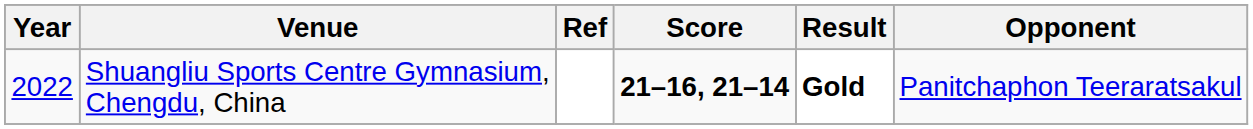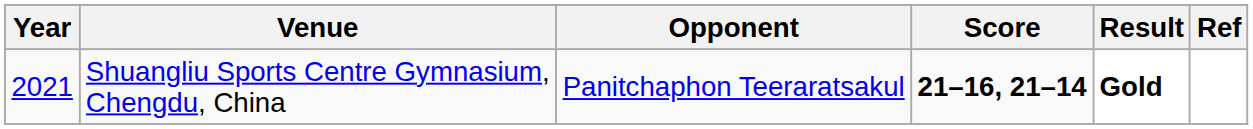columns swapped: Opponent <-> Ref
Shuangliu Sports Centre Gymnasium, Chengdu, China | Year: 2022 -> 2021
